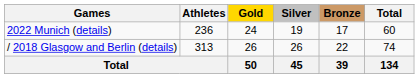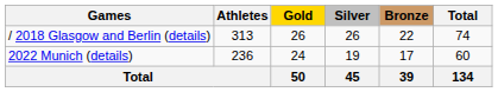rows swapped: / 2018 Glasgow and Berlin (details) <-> 2022 Munich (details)
